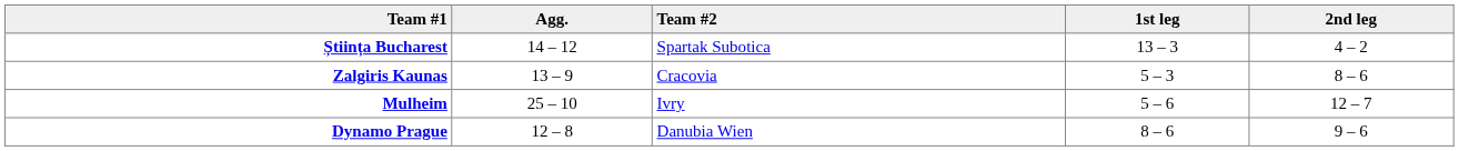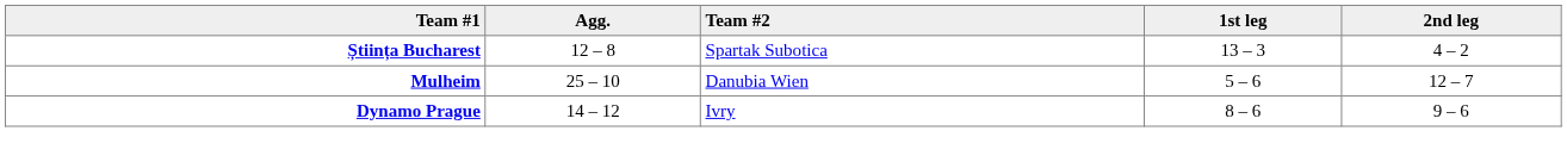Știința Bucharest | Agg.: 14 – 12 -> 12 – 8
- row: Zalgiris Kaunas | 13 – 9 | Cracovia | 5 – 3 | 8 – 6
Mulheim | Team #2: Ivry -> Danubia Wien
Dynamo Prague | Agg.: 12 – 8 -> 14 – 12
Dynamo Prague | Team #2: Danubia Wien -> Ivry
